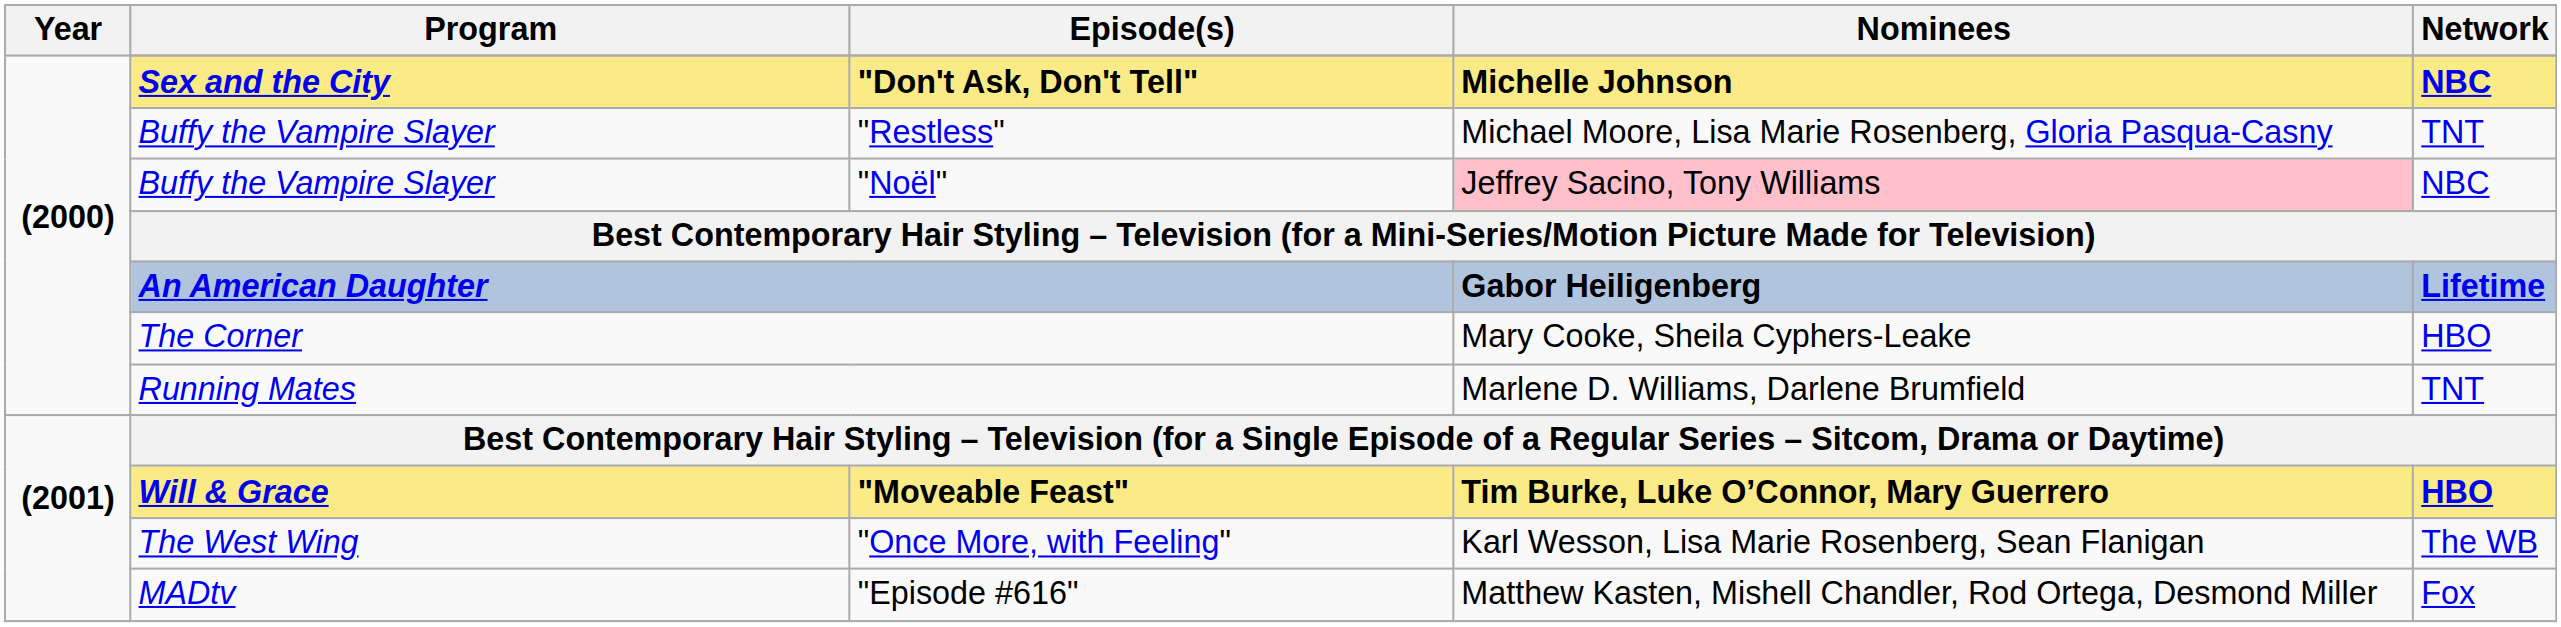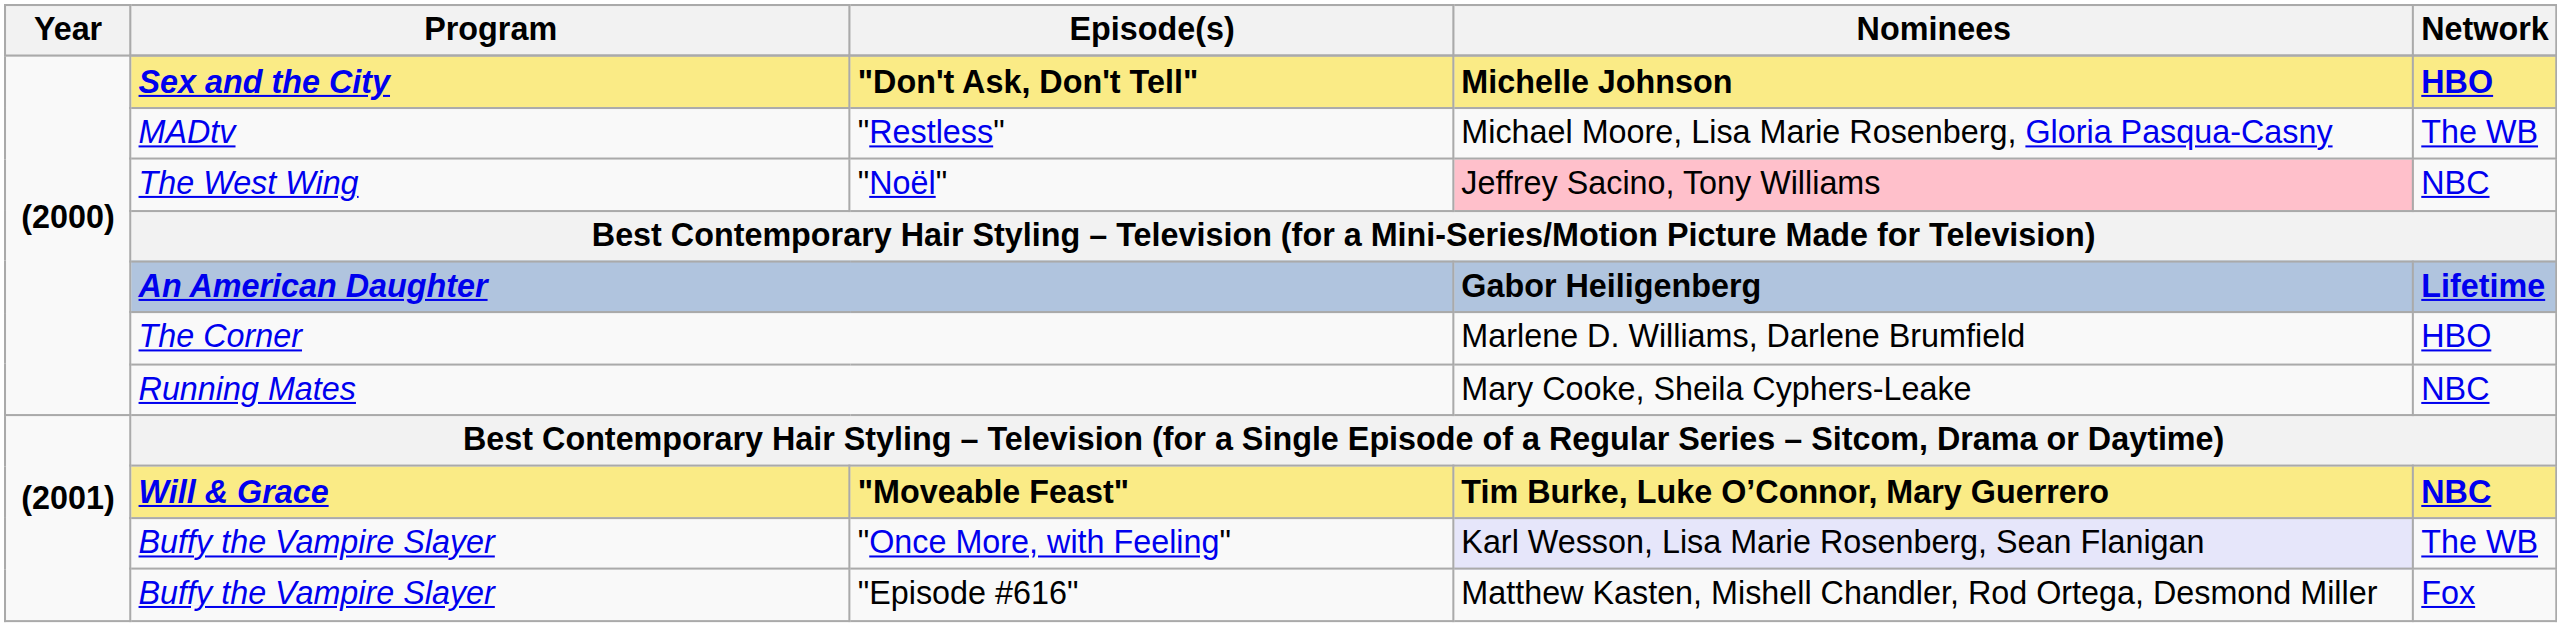"Don't Ask, Don't Tell" | Network: NBC -> HBO
"Restless" | Program: Buffy the Vampire Slayer -> MADtv
"Restless" | Network: TNT -> The WB
"Noël" | Program: Buffy the Vampire Slayer -> The West Wing
The Corner | Nominees: Mary Cooke, Sheila Cyphers-Leake -> Marlene D. Williams, Darlene Brumfield
Running Mates | Nominees: Marlene D. Williams, Darlene Brumfield -> Mary Cooke, Sheila Cyphers-Leake
Running Mates | Network: TNT -> NBC
"Moveable Feast" | Network: HBO -> NBC
"Once More, with Feeling" | Program: The West Wing -> Buffy the Vampire Slayer
"Once More, with Feeling" | Nominees: no background -> lavender background
"Episode #616" | Program: MADtv -> Buffy the Vampire Slayer
